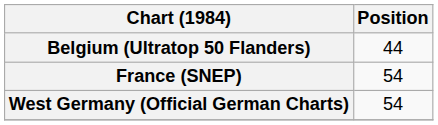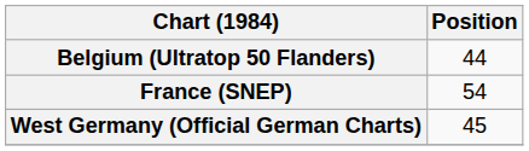West Germany (Official German Charts) | Position: 54 -> 45
